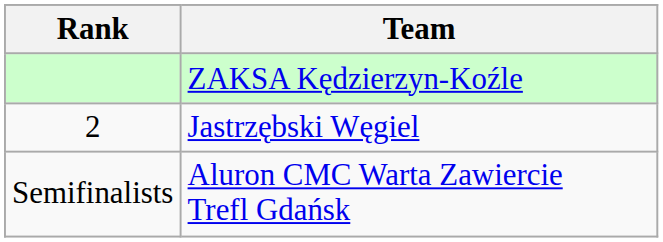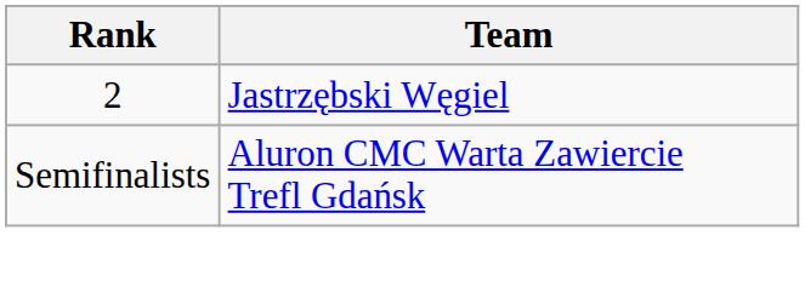- row: ZAKSA Kędzierzyn-Koźle
